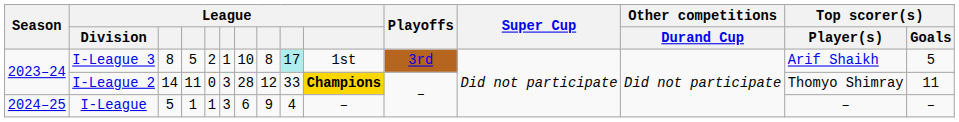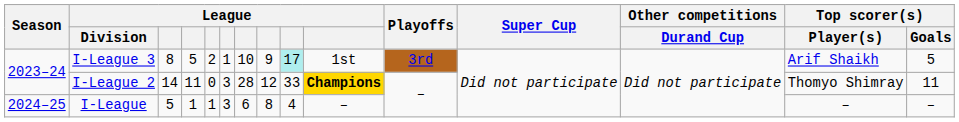I-League 3 | column 8: 8 -> 9
I-League | column 8: 9 -> 8
